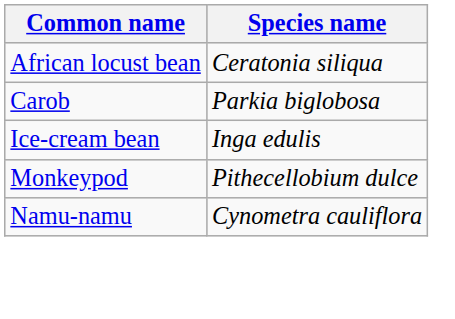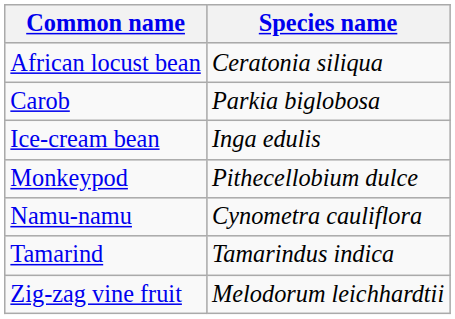+ row: Tamarind | Tamarindus indica
+ row: Zig-zag vine fruit | Melodorum leichhardtii
